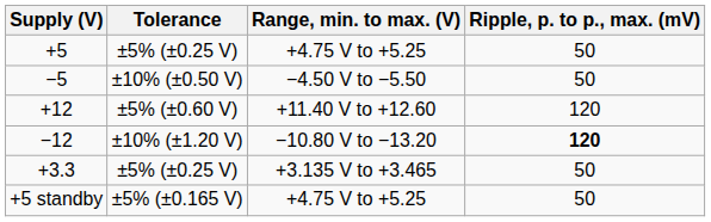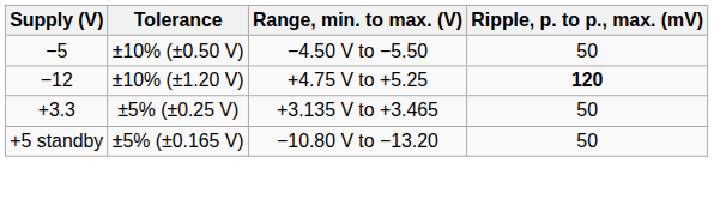- row: +5 | ±5% (±0.25 V) | +4.75 V to +5.25 | 50
- row: +12 | ±5% (±0.60 V) | +11.40 V to +12.60 | 120
−12 | Range, min. to max. (V): −10.80 V to −13.20 -> +4.75 V to +5.25
+5 standby | Range, min. to max. (V): +4.75 V to +5.25 -> −10.80 V to −13.20
